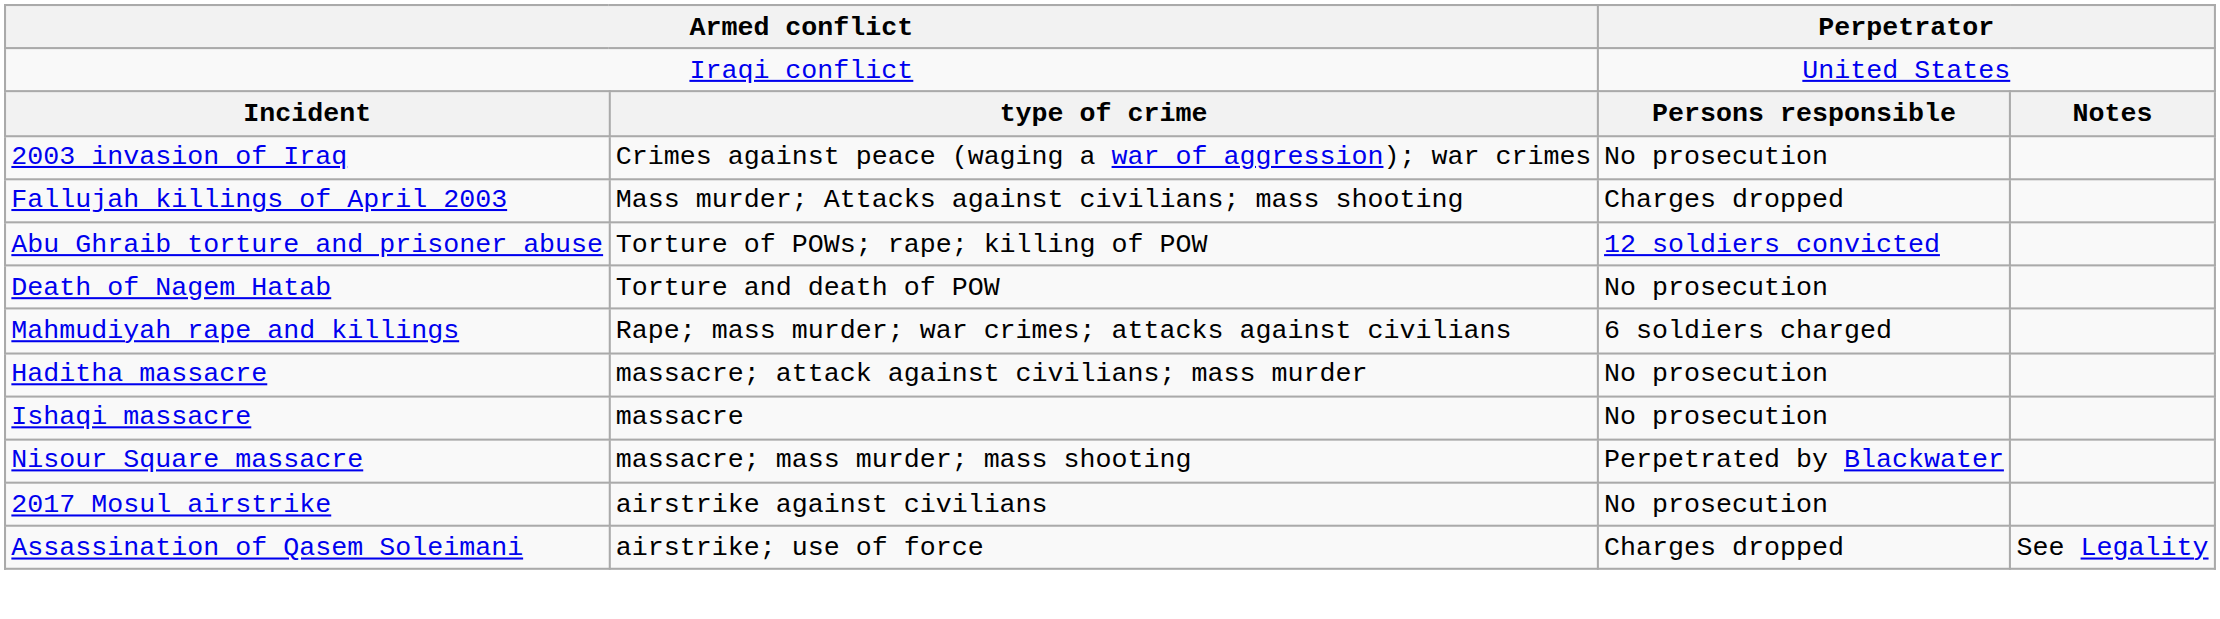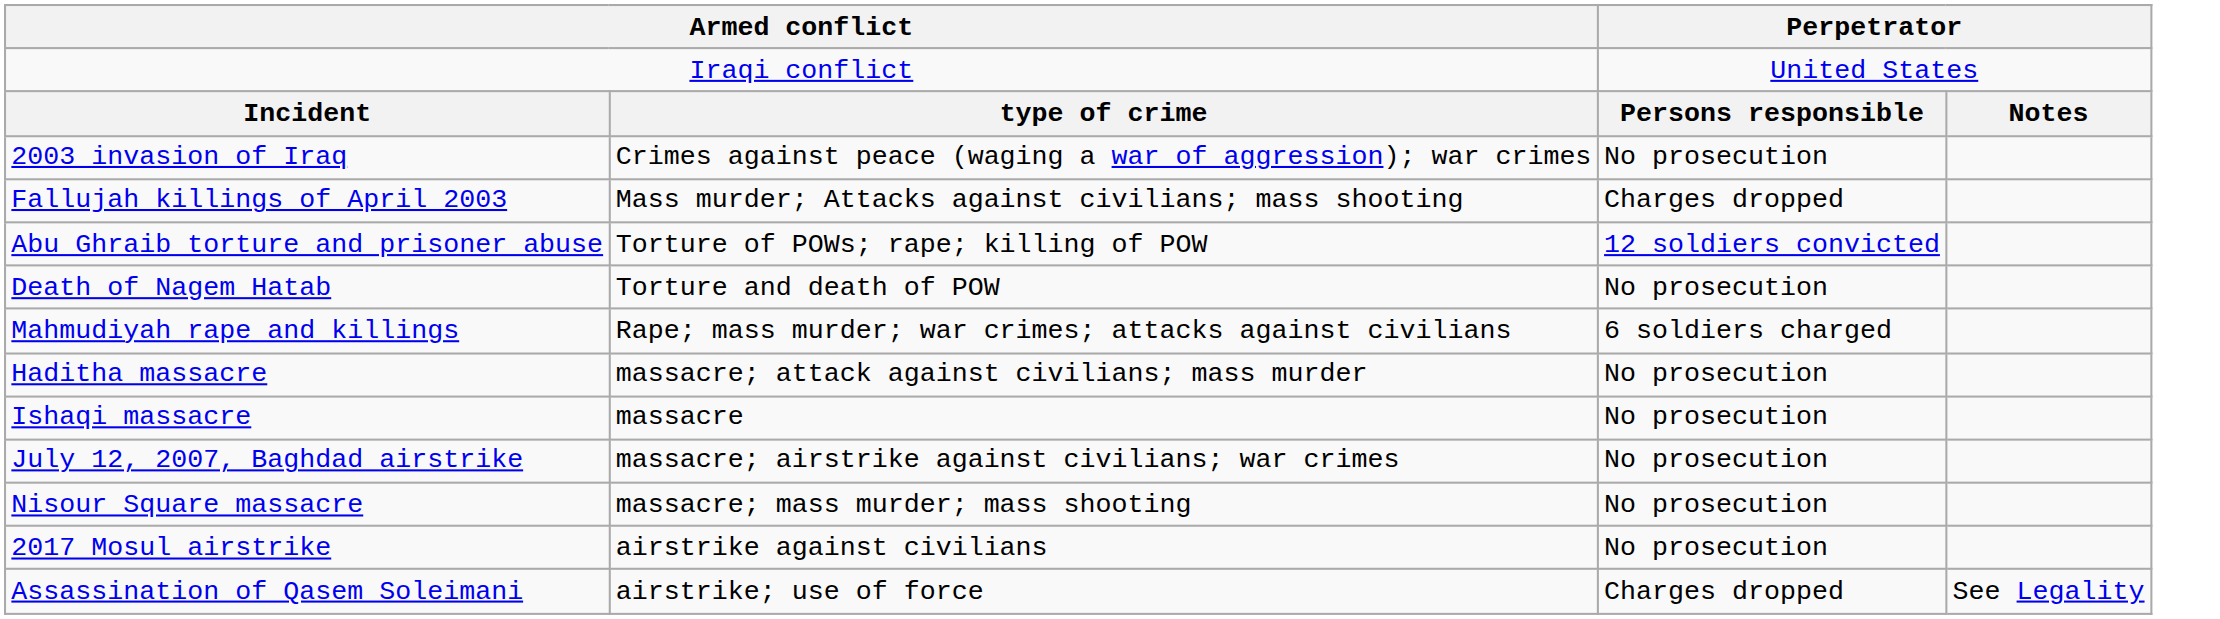+ row: July 12, 2007, Baghdad airstrike | massacre; airstrike against civilians; war crimes | No prosecution
Nisour Square massacre | column 3: Perpetrated by Blackwater -> No prosecution
